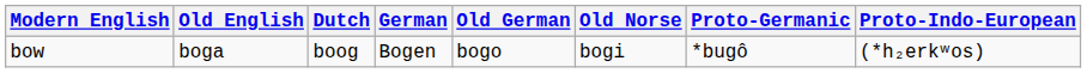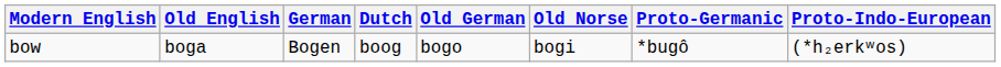columns swapped: Dutch <-> German
